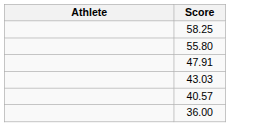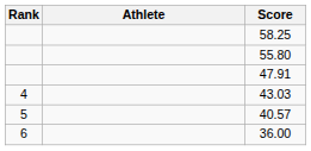+ column: Rank | 4 | 5 | 6
